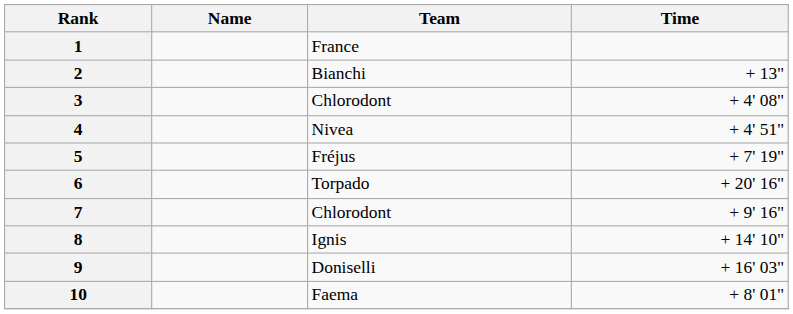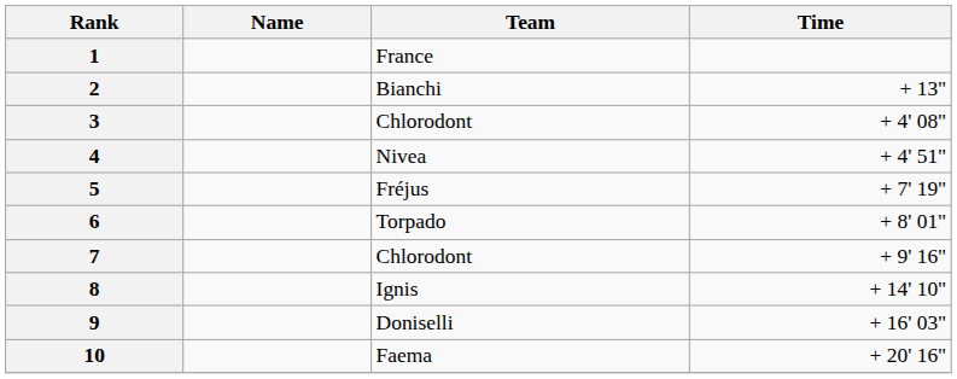6 | Time: + 20' 16" -> + 8' 01"
10 | Time: + 8' 01" -> + 20' 16"
